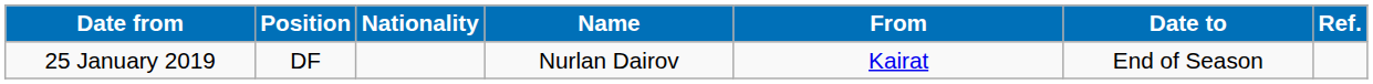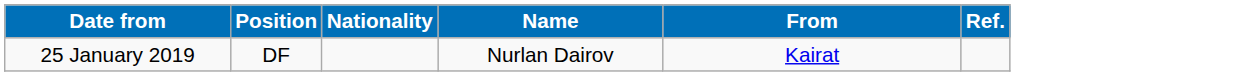- column: Date to | End of Season
